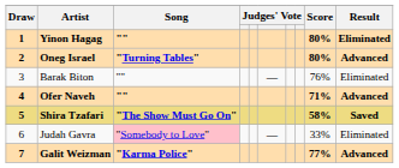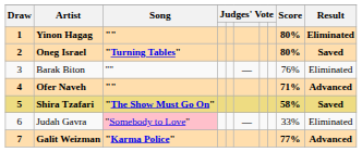Oneg Israel | Result: Advanced -> Saved
